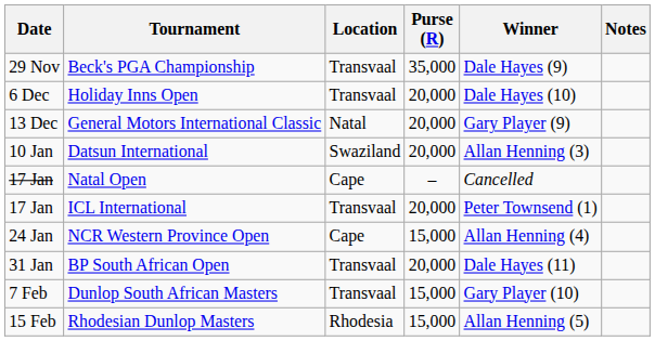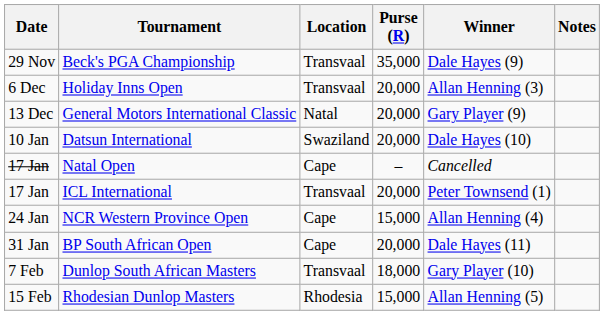Holiday Inns Open | Winner: Dale Hayes (10) -> Allan Henning (3)
Datsun International | Winner: Allan Henning (3) -> Dale Hayes (10)
BP South African Open | Location: Transvaal -> Cape
Dunlop South African Masters | Purse (R): 15,000 -> 18,000
